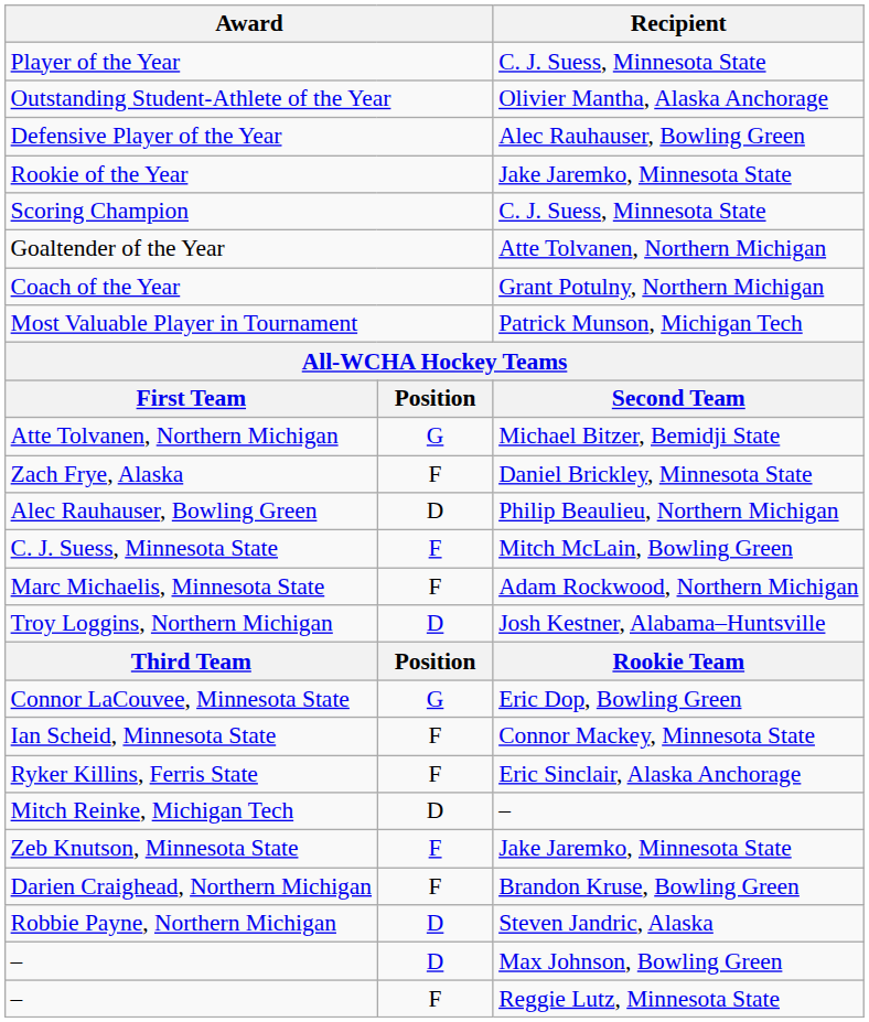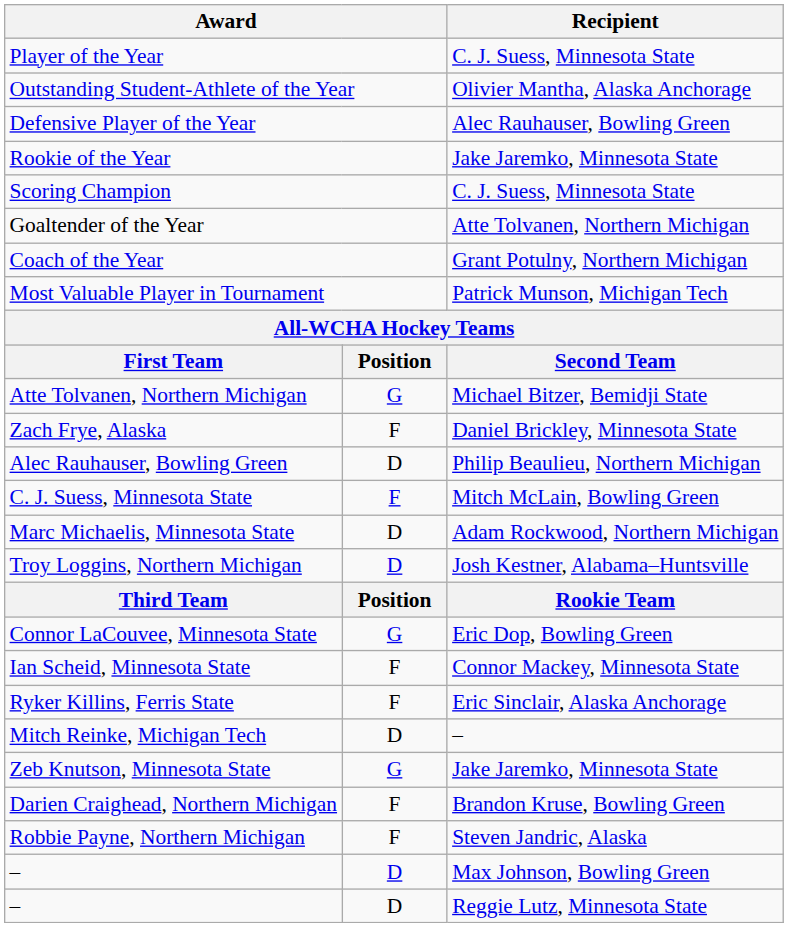Marc Michaelis, Minnesota State | column 2: F -> D
Zeb Knutson, Minnesota State | column 2: F -> G
Robbie Payne, Northern Michigan | column 2: D -> F
– / Reggie Lutz, Minnesota State | column 2: F -> D
